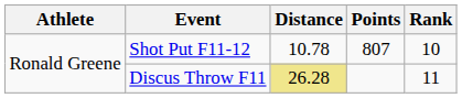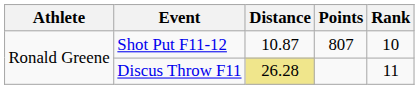Shot Put F11-12 | Distance: 10.78 -> 10.87
